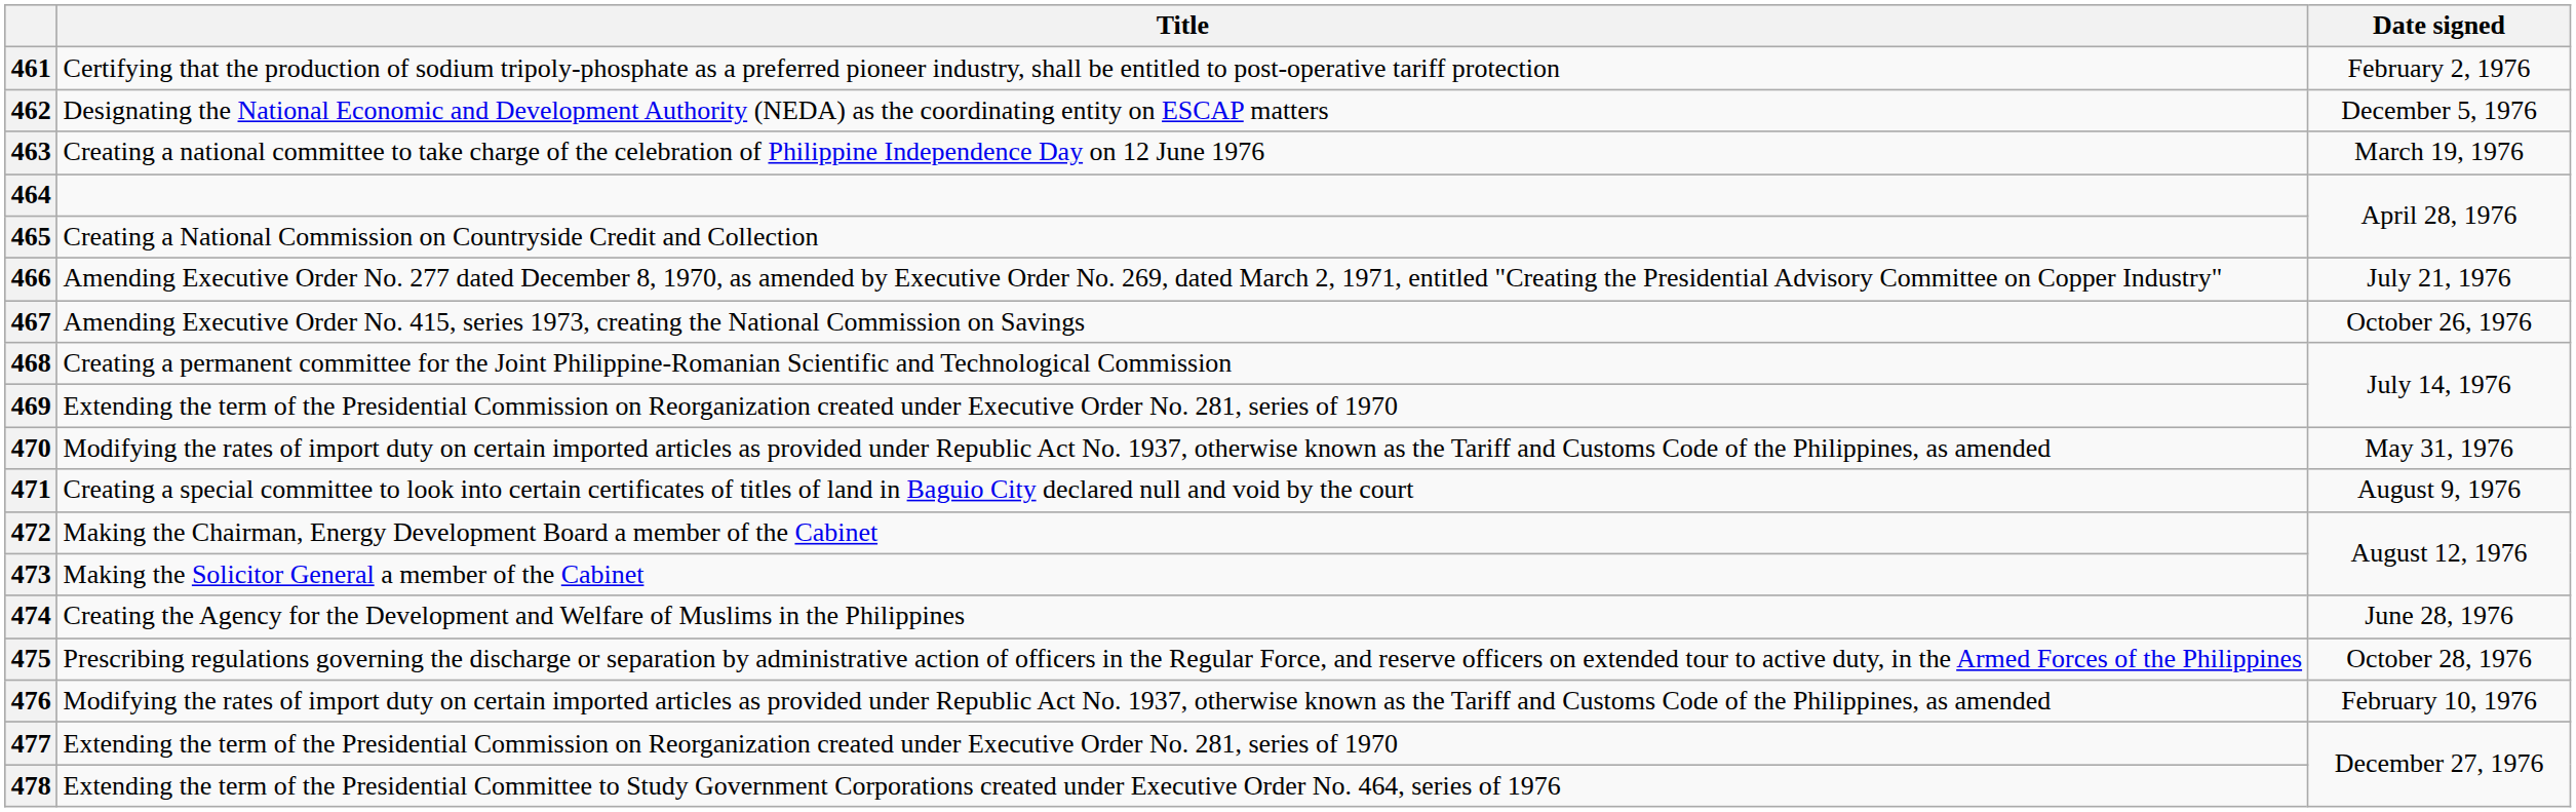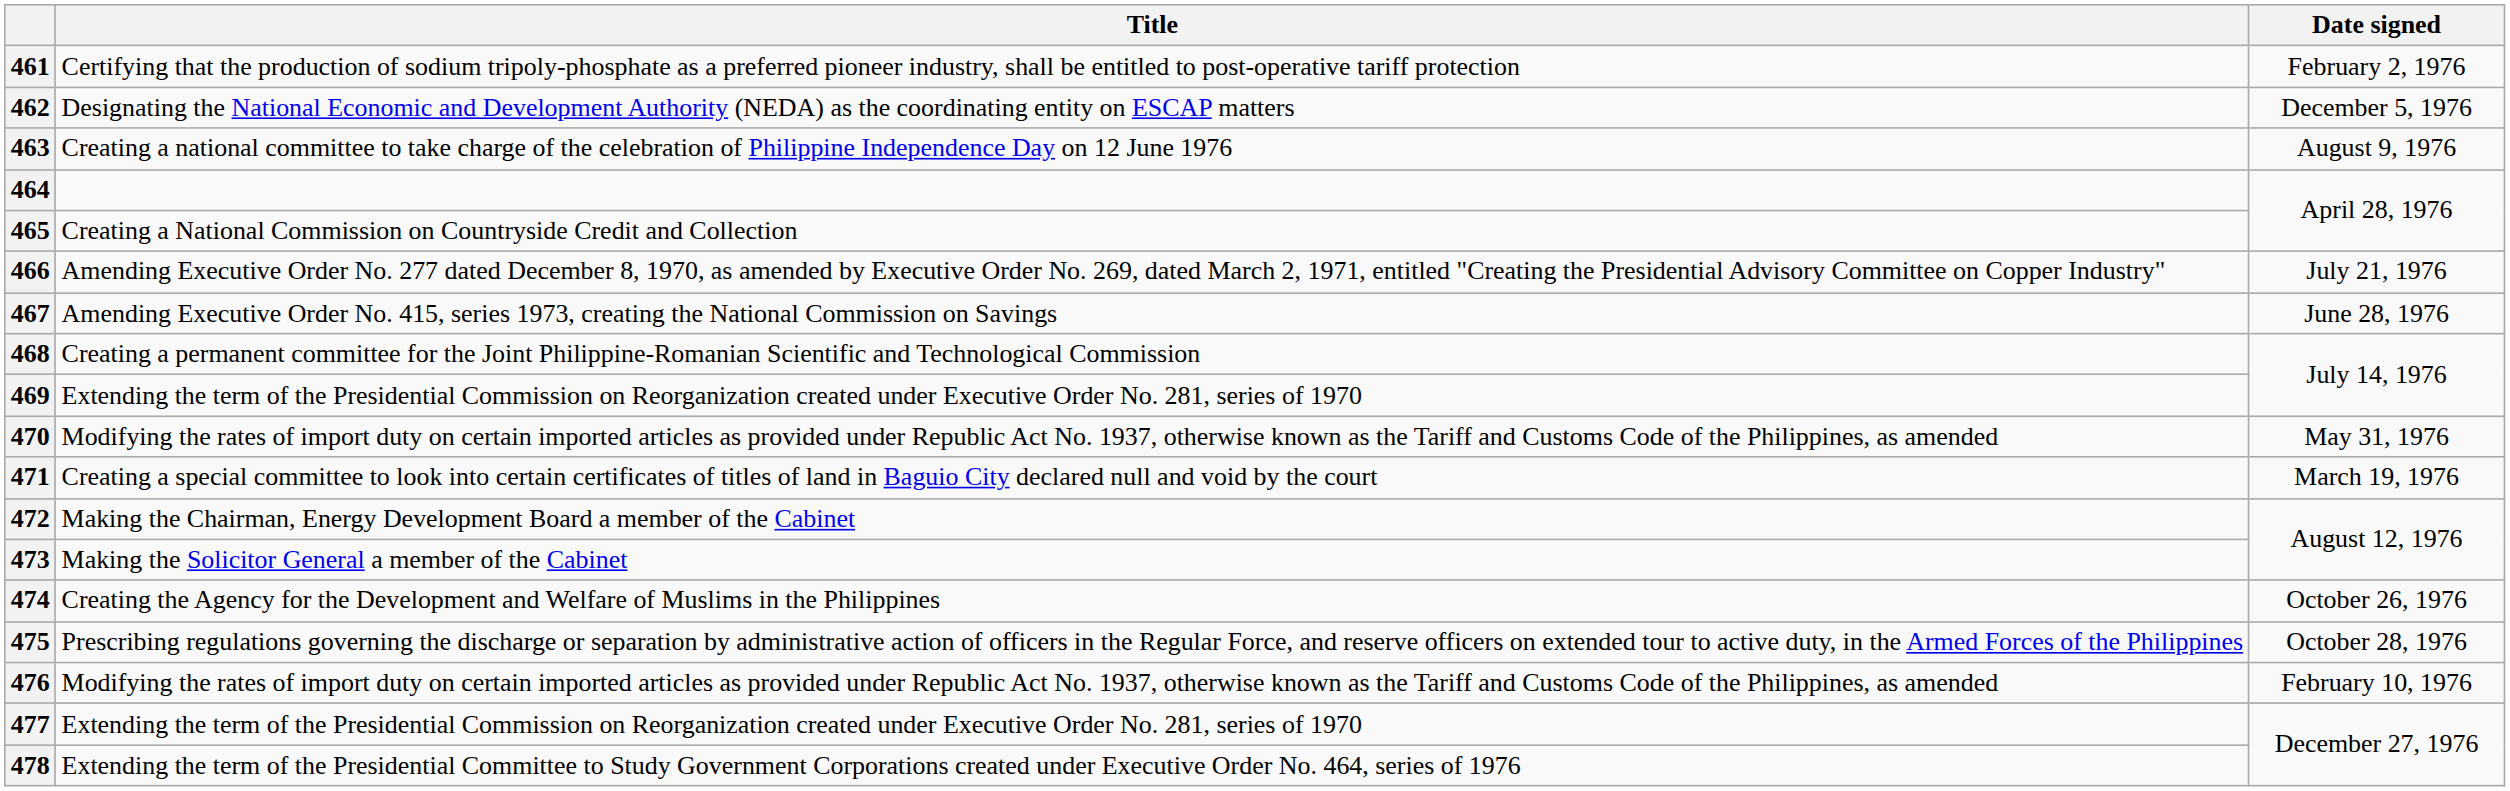463 | Date signed: March 19, 1976 -> August 9, 1976
467 | Date signed: October 26, 1976 -> June 28, 1976
471 | Date signed: August 9, 1976 -> March 19, 1976
474 | Date signed: June 28, 1976 -> October 26, 1976
